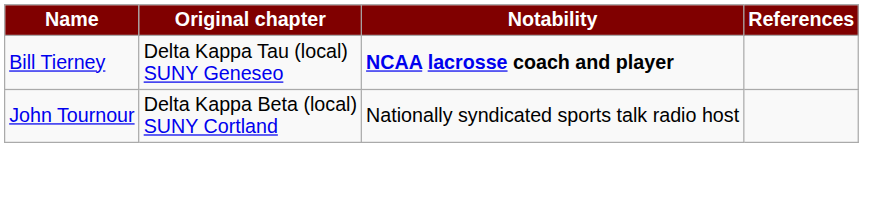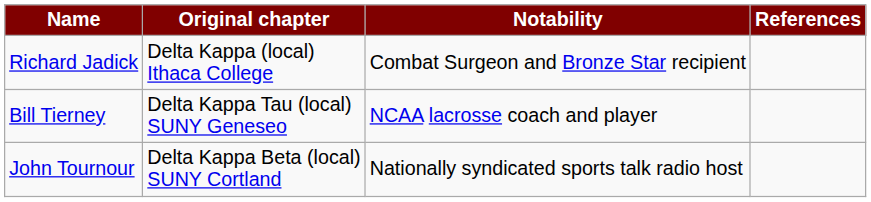+ row: Richard Jadick | Delta Kappa (local) Ithaca College | Combat Surgeon and Bronze Star recipient
Bill Tierney | Notability: bold -> normal
